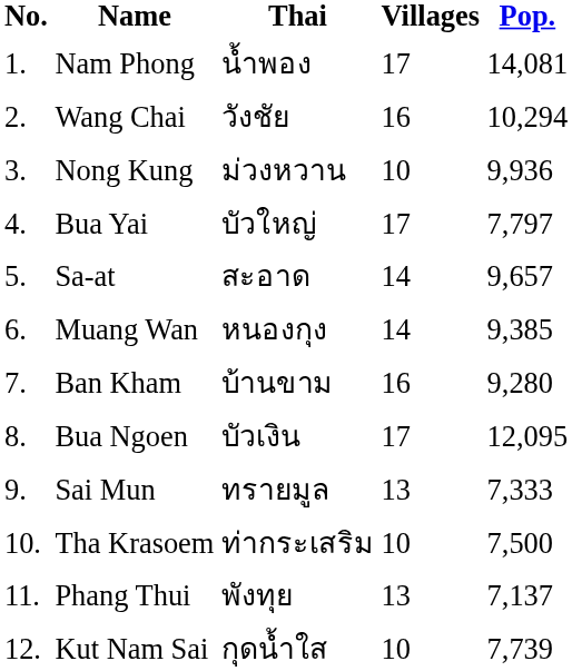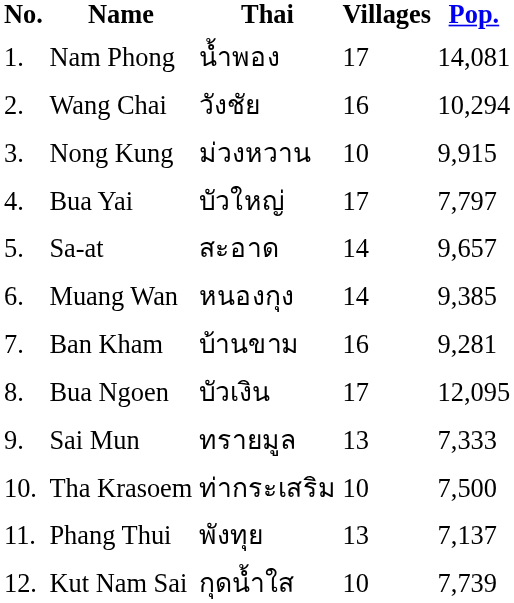Nong Kung | Pop.: 9,936 -> 9,915
Ban Kham | Pop.: 9,280 -> 9,281
